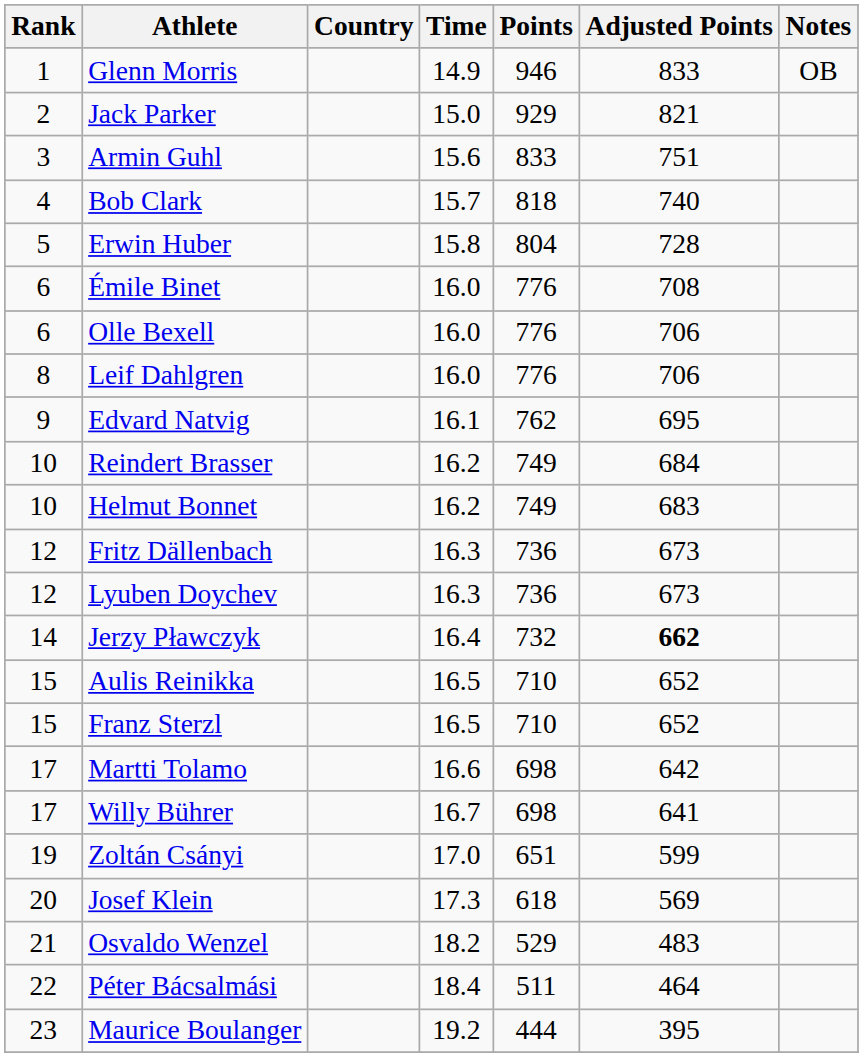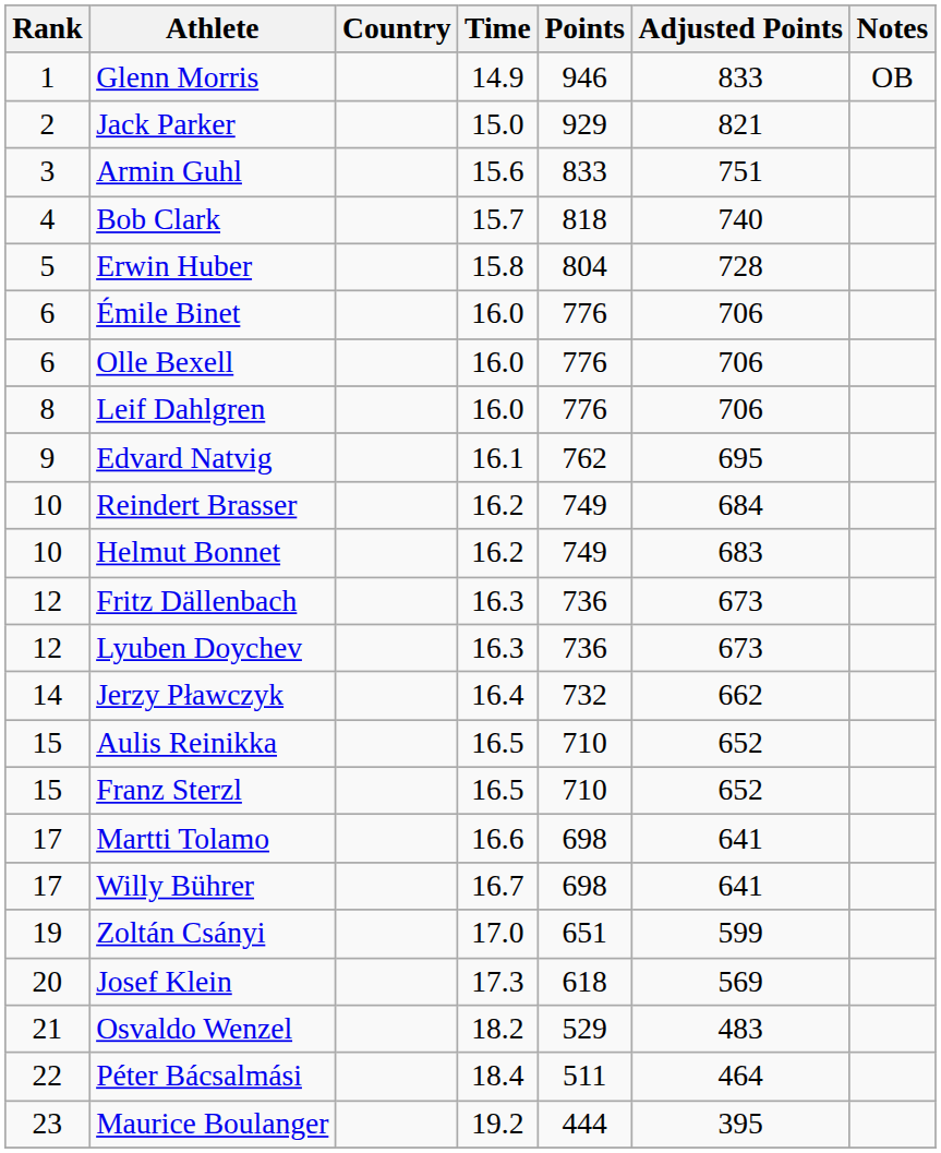Émile Binet | Adjusted Points: 708 -> 706
Jerzy Pławczyk | Adjusted Points: bold -> normal
Martti Tolamo | Adjusted Points: 642 -> 641
